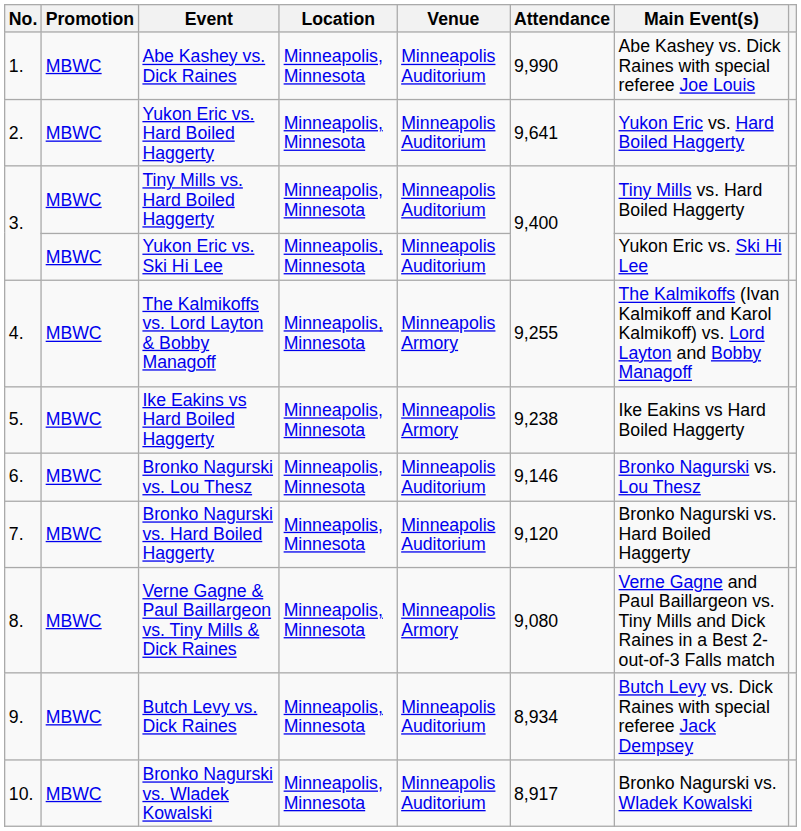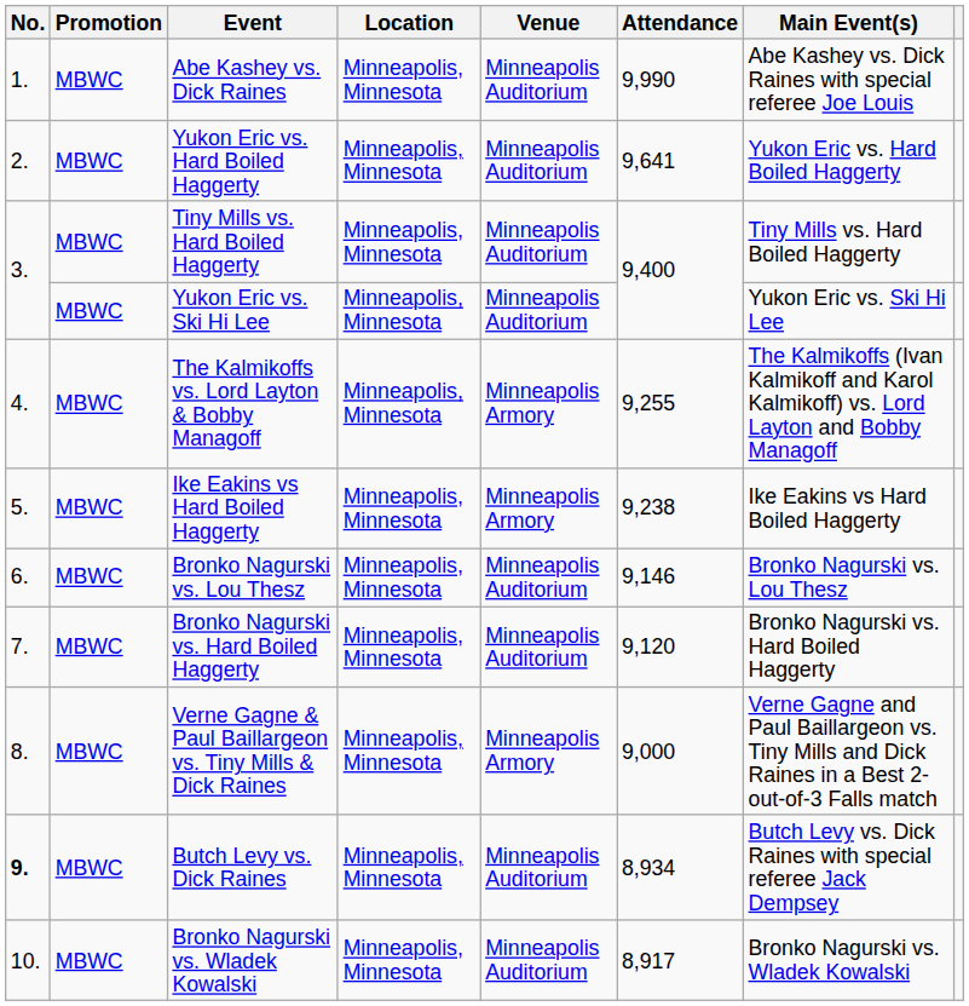Verne Gagne & Paul Baillargeon vs. Tiny Mills & Dick Raines | Attendance: 9,080 -> 9,000
Butch Levy vs. Dick Raines | No.: normal -> bold
